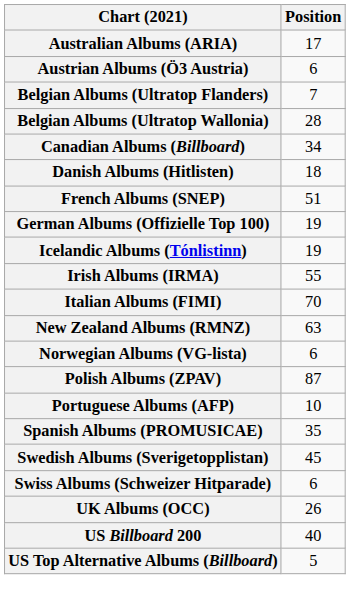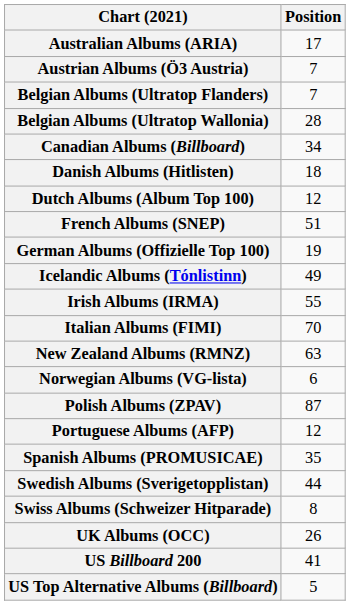Austrian Albums (Ö3 Austria) | Position: 6 -> 7
+ row: Dutch Albums (Album Top 100) | 12
Icelandic Albums (Tónlistinn) | Position: 19 -> 49
Portuguese Albums (AFP) | Position: 10 -> 12
Swedish Albums (Sverigetopplistan) | Position: 45 -> 44
Swiss Albums (Schweizer Hitparade) | Position: 6 -> 8
US Billboard 200 | Position: 40 -> 41
